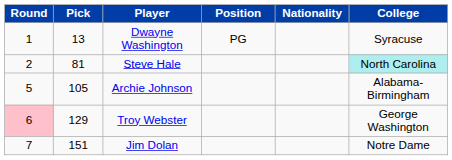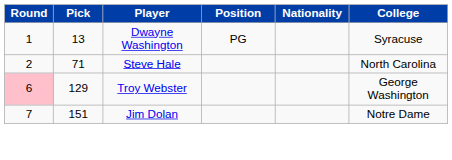Steve Hale | Pick: 81 -> 71
Steve Hale | College: paleturquoise background -> no background
- row: 5 | 105 | Archie Johnson | Alabama-Birmingham
